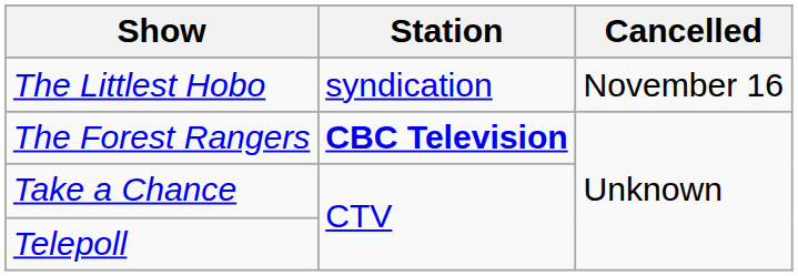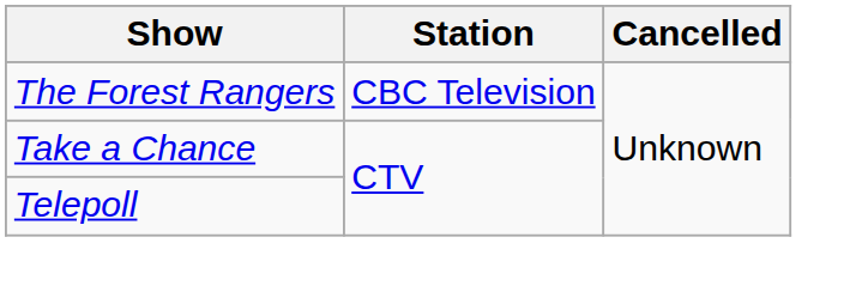- row: The Littlest Hobo | syndication | November 16
The Forest Rangers | Station: bold -> normal
